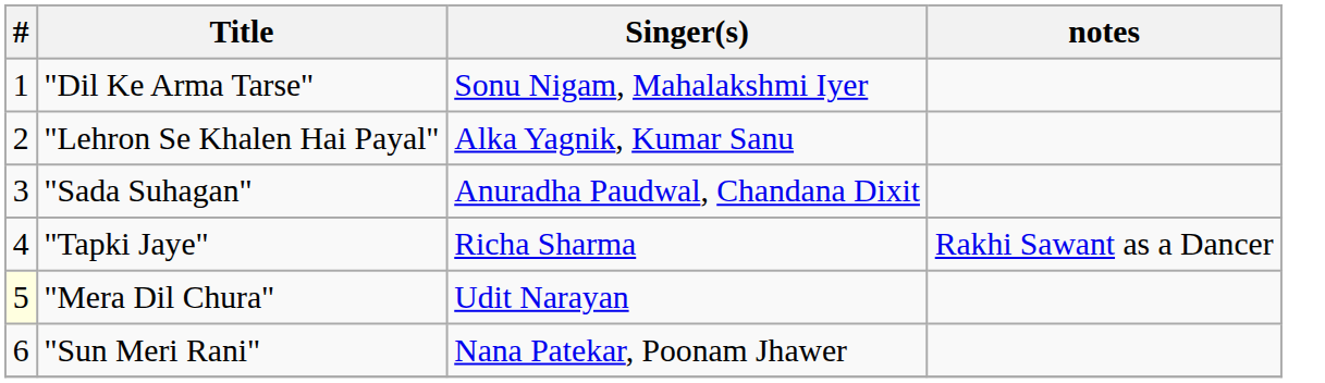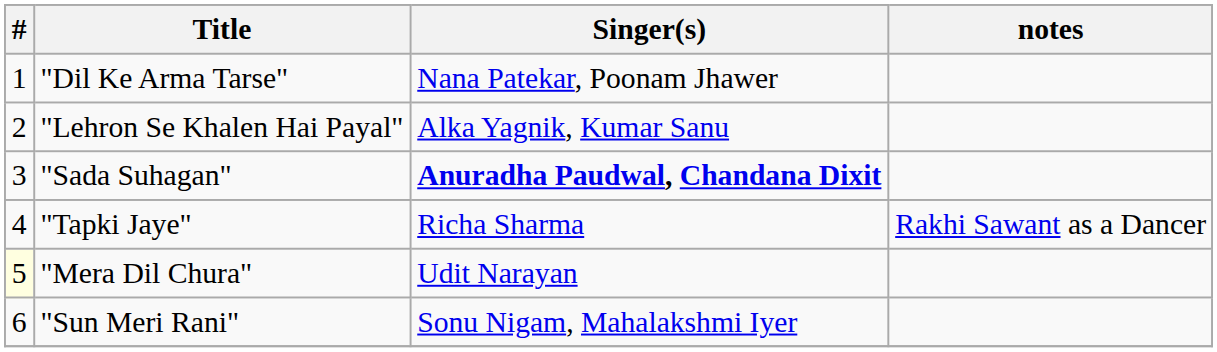"Dil Ke Arma Tarse" | Singer(s): Sonu Nigam, Mahalakshmi Iyer -> Nana Patekar, Poonam Jhawer
"Sada Suhagan" | Singer(s): normal -> bold
"Sun Meri Rani" | Singer(s): Nana Patekar, Poonam Jhawer -> Sonu Nigam, Mahalakshmi Iyer
